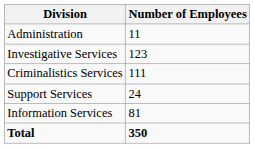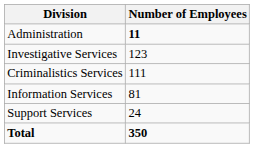Administration | Number of Employees: normal -> bold
rows swapped: Information Services <-> Support Services
